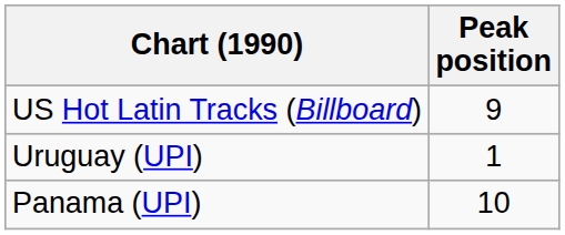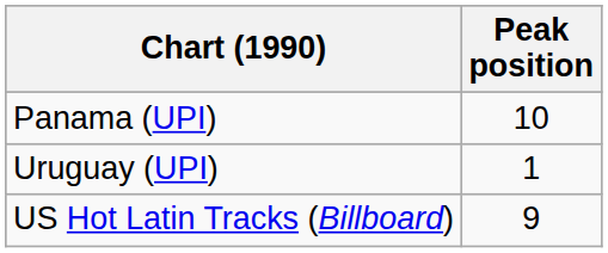rows swapped: Panama (UPI) <-> US Hot Latin Tracks (Billboard)
